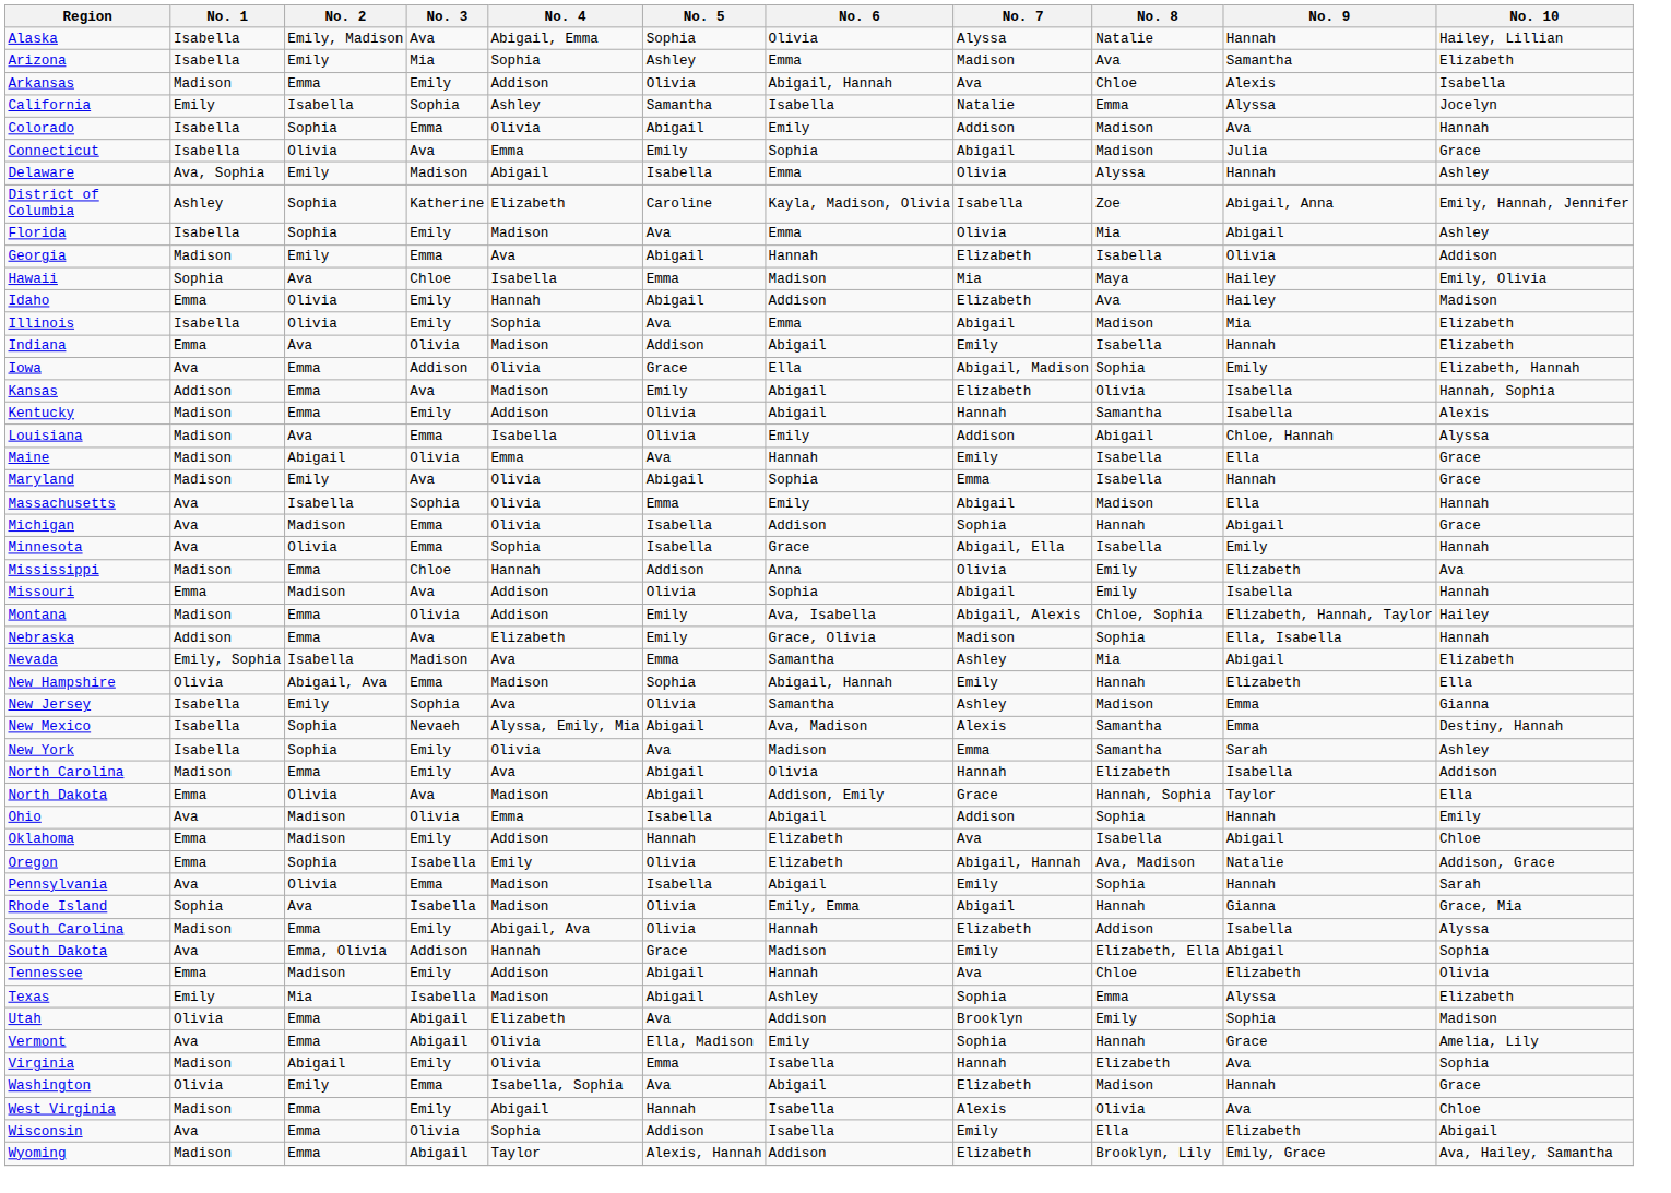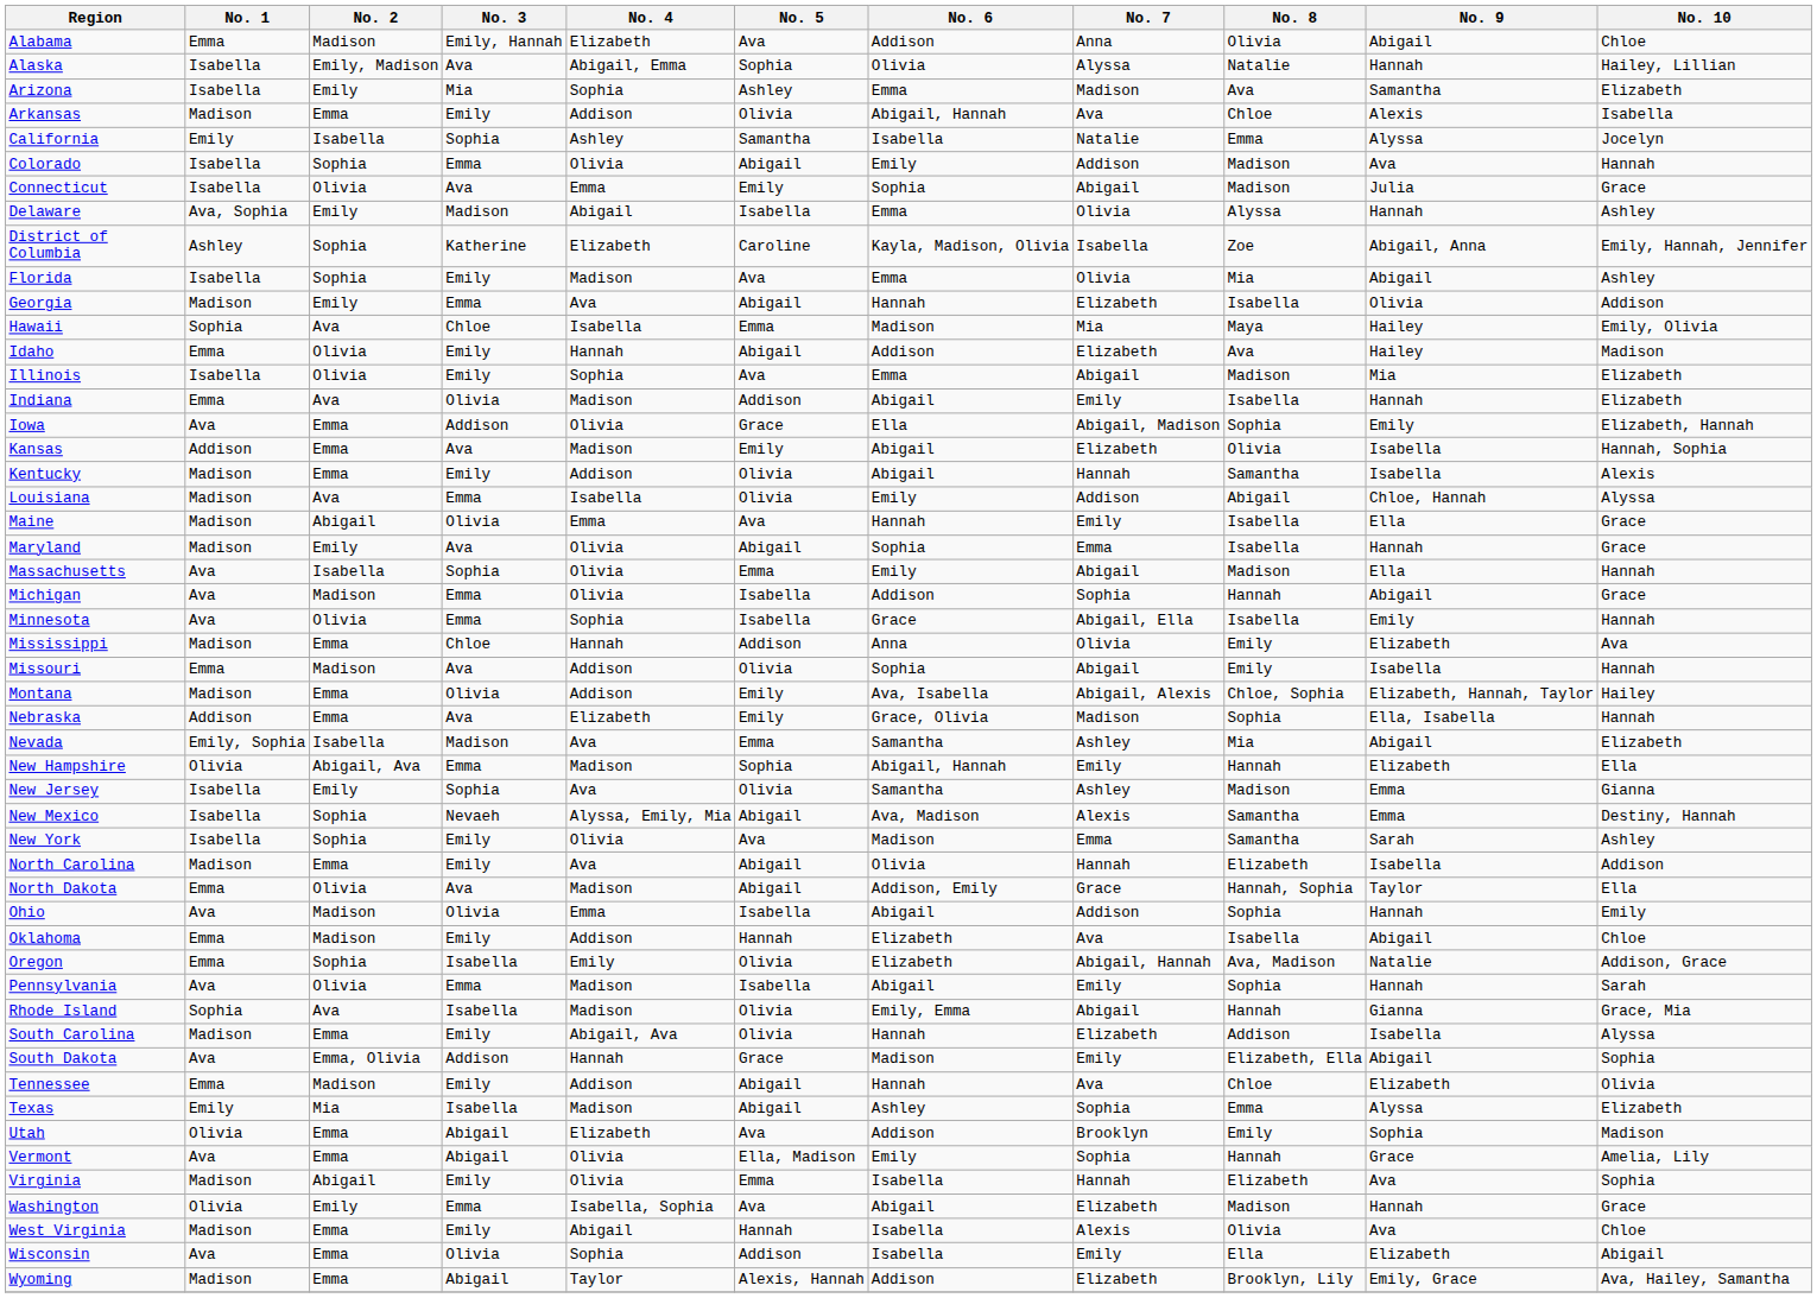+ row: Alabama | Emma | Madison | Emily, Hannah | Elizabeth | Ava | Addison | Anna | Olivia | Abigail | Chloe
